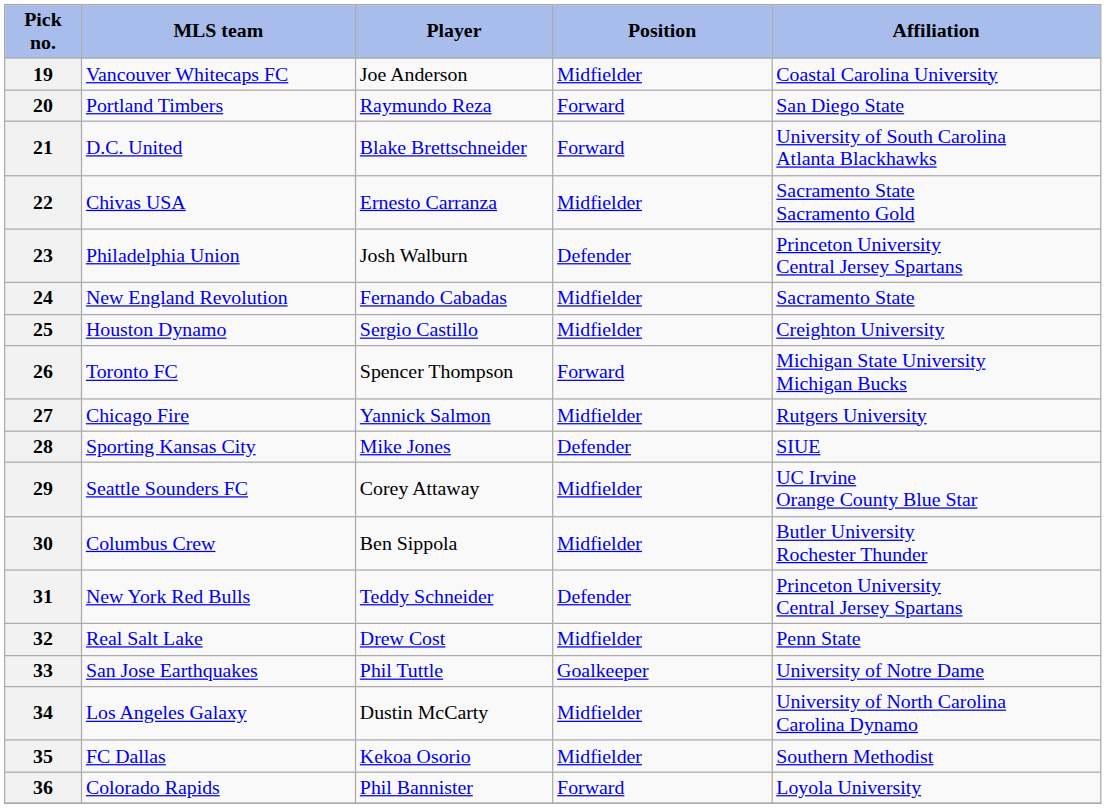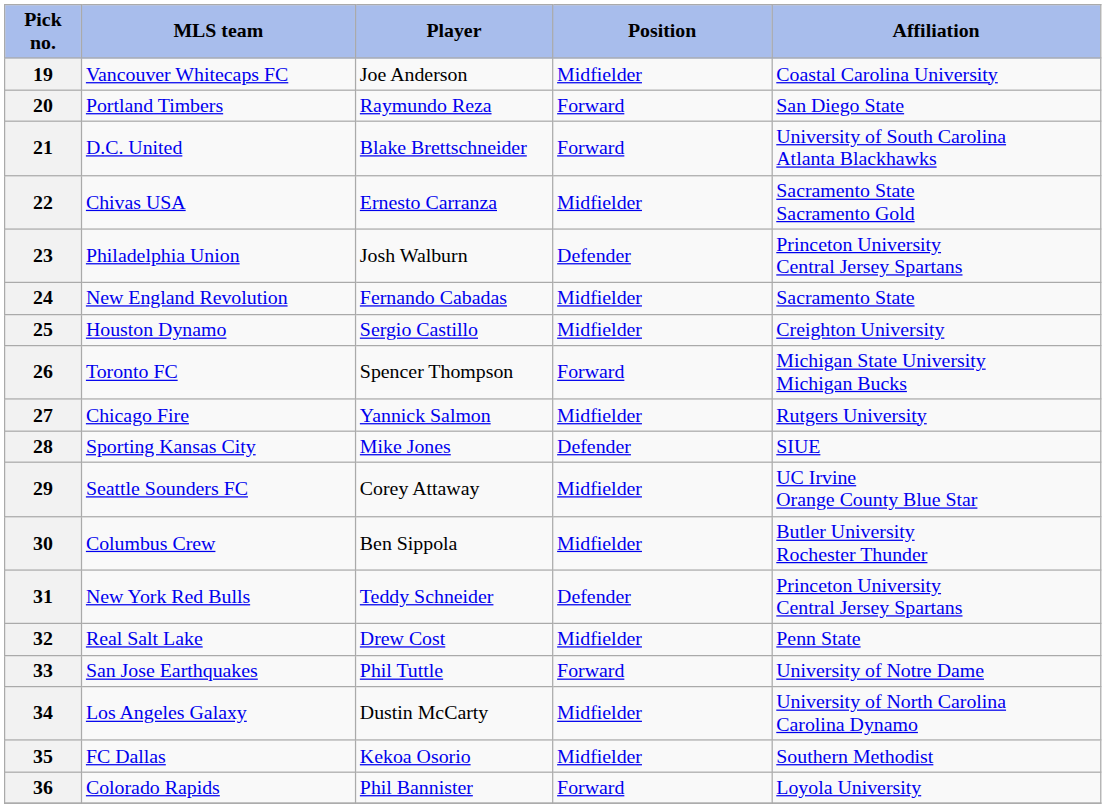33 | Position: Goalkeeper -> Forward
